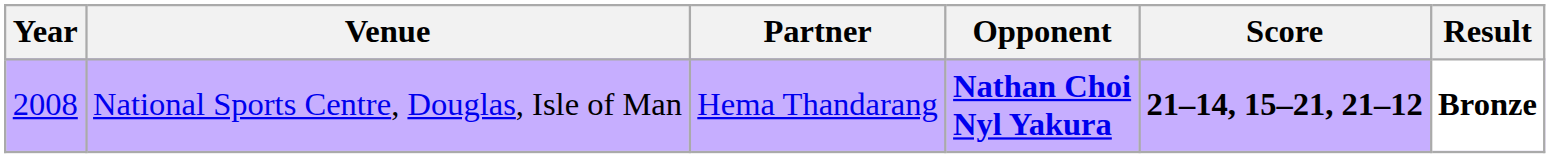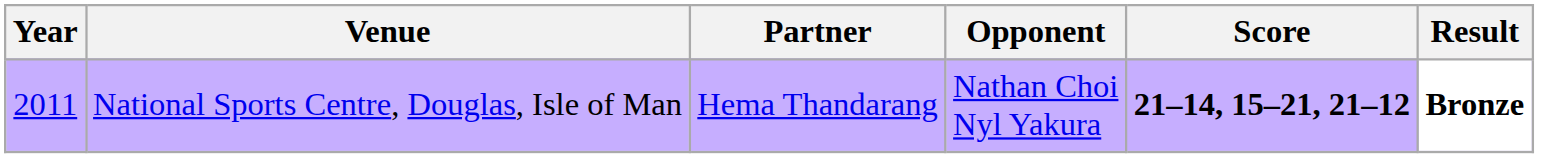National Sports Centre, Douglas, Isle of Man | Year: 2008 -> 2011
National Sports Centre, Douglas, Isle of Man | Opponent: bold -> normal
